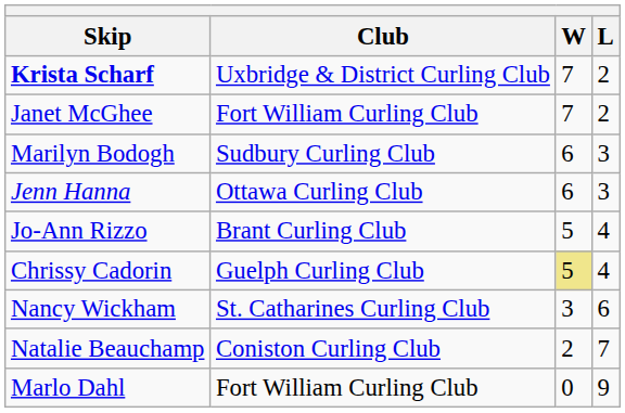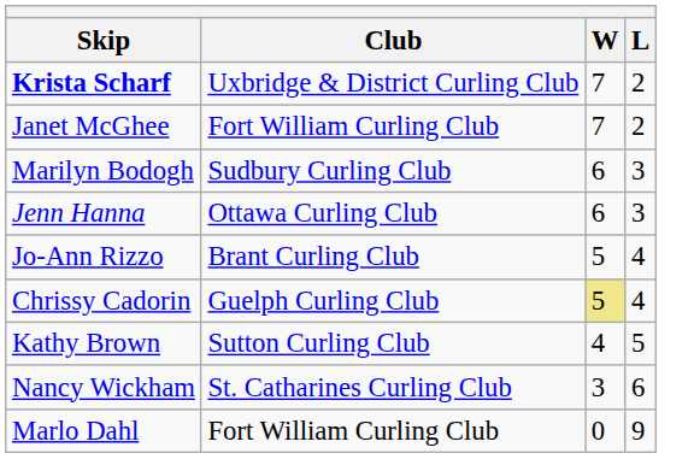+ row: Kathy Brown | Sutton Curling Club | 4 | 5
- row: Natalie Beauchamp | Coniston Curling Club | 2 | 7
